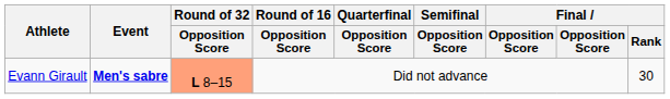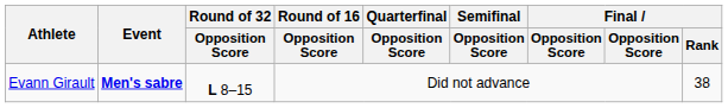Evann Girault | Round of 32 / Opposition Score: lightsalmon background -> no background
Evann Girault | Final / Rank: 30 -> 38
